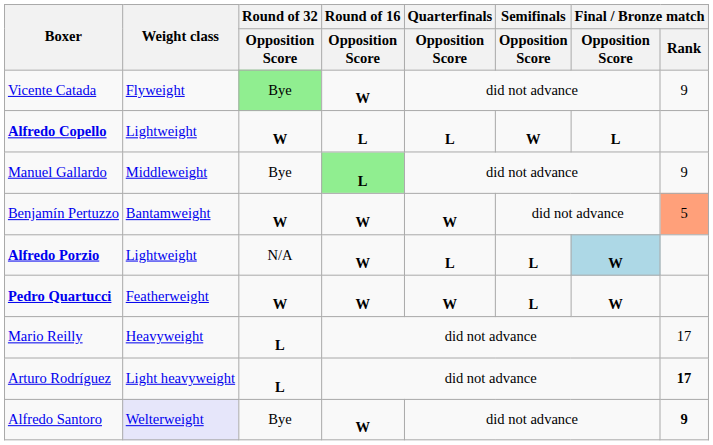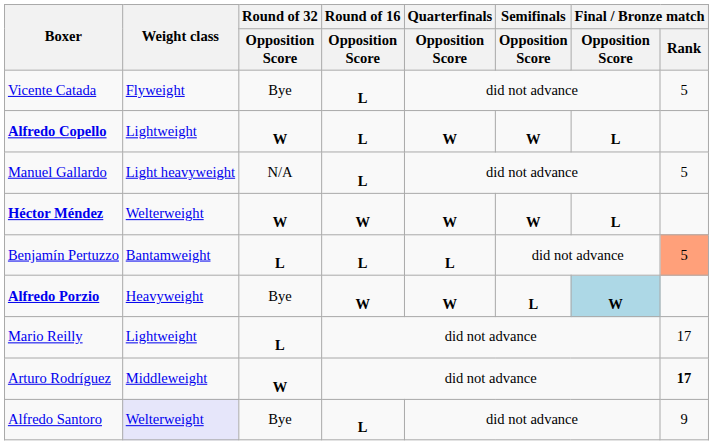Vicente Catada | Round of 32 / Opposition Score: lightgreen background -> no background
Vicente Catada | Round of 16 / Opposition Score: W -> L
Vicente Catada | Final / Bronze match / Rank: 9 -> 5
Alfredo Copello | Quarterfinals / Opposition Score: L -> W
Manuel Gallardo | Weight class: Middleweight -> Light heavyweight
Manuel Gallardo | Round of 32 / Opposition Score: Bye -> N/A
Manuel Gallardo | Round of 16 / Opposition Score: lightgreen background -> no background
Manuel Gallardo | Final / Bronze match / Rank: 9 -> 5
+ row: Héctor Méndez | Welterweight | W | W | W | W | L
Benjamín Pertuzzo | Round of 32 / Opposition Score: W -> L
Benjamín Pertuzzo | Round of 16 / Opposition Score: W -> L
Benjamín Pertuzzo | Quarterfinals / Opposition Score: W -> L
Alfredo Porzio | Weight class: Lightweight -> Heavyweight
Alfredo Porzio | Round of 32 / Opposition Score: N/A -> Bye
Alfredo Porzio | Quarterfinals / Opposition Score: L -> W
- row: Pedro Quartucci | Featherweight | W | W | W | L | W
Mario Reilly | Weight class: Heavyweight -> Lightweight
Arturo Rodríguez | Weight class: Light heavyweight -> Middleweight
Arturo Rodríguez | Round of 32 / Opposition Score: L -> W
Alfredo Santoro | Round of 16 / Opposition Score: W -> L
Alfredo Santoro | Final / Bronze match / Rank: bold -> normal
